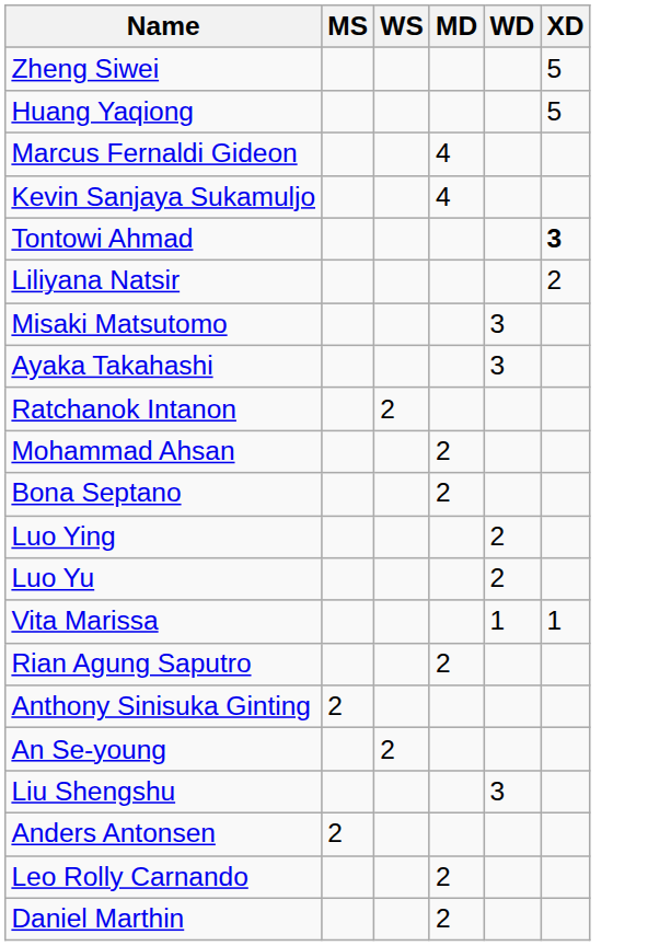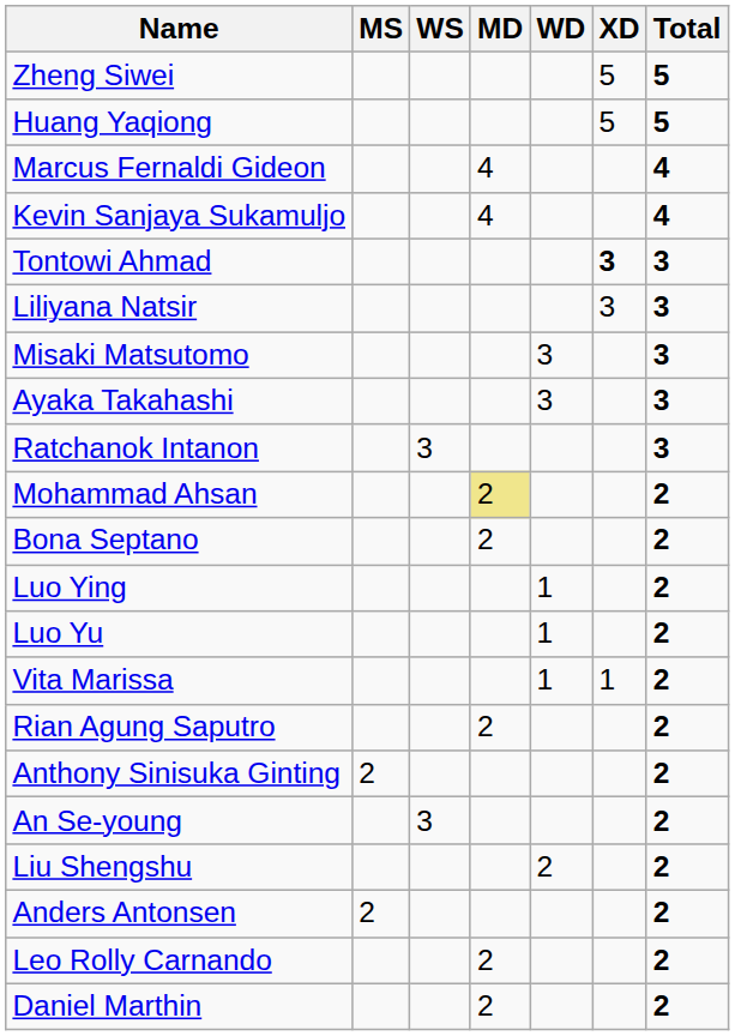+ column: Total | 5 | 5 | 4 | 4 | 3 | 3 | 3 | 3 | 3 | 2 | 2 | 2 | 2 | 2 | 2 | 2 | 2 | 2 | 2 | 2 | 2
Liliyana Natsir | XD: 2 -> 3
Ratchanok Intanon | WS: 2 -> 3
Mohammad Ahsan | MD: no background -> khaki background
Luo Ying | WD: 2 -> 1
Luo Yu | WD: 2 -> 1
An Se-young | WS: 2 -> 3
Liu Shengshu | WD: 3 -> 2
